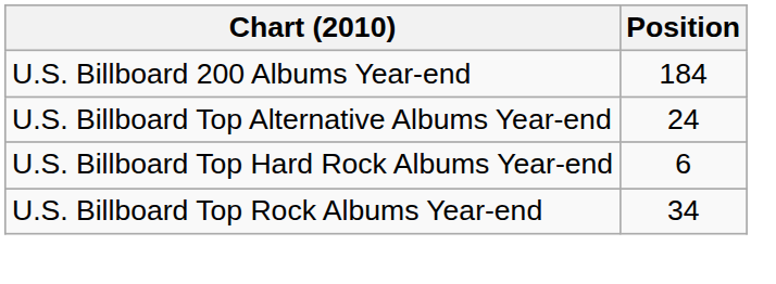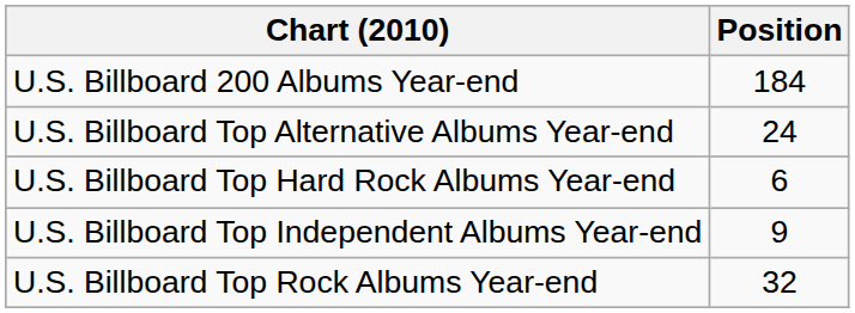+ row: U.S. Billboard Top Independent Albums Year-end | 9
U.S. Billboard Top Rock Albums Year-end | Position: 34 -> 32
